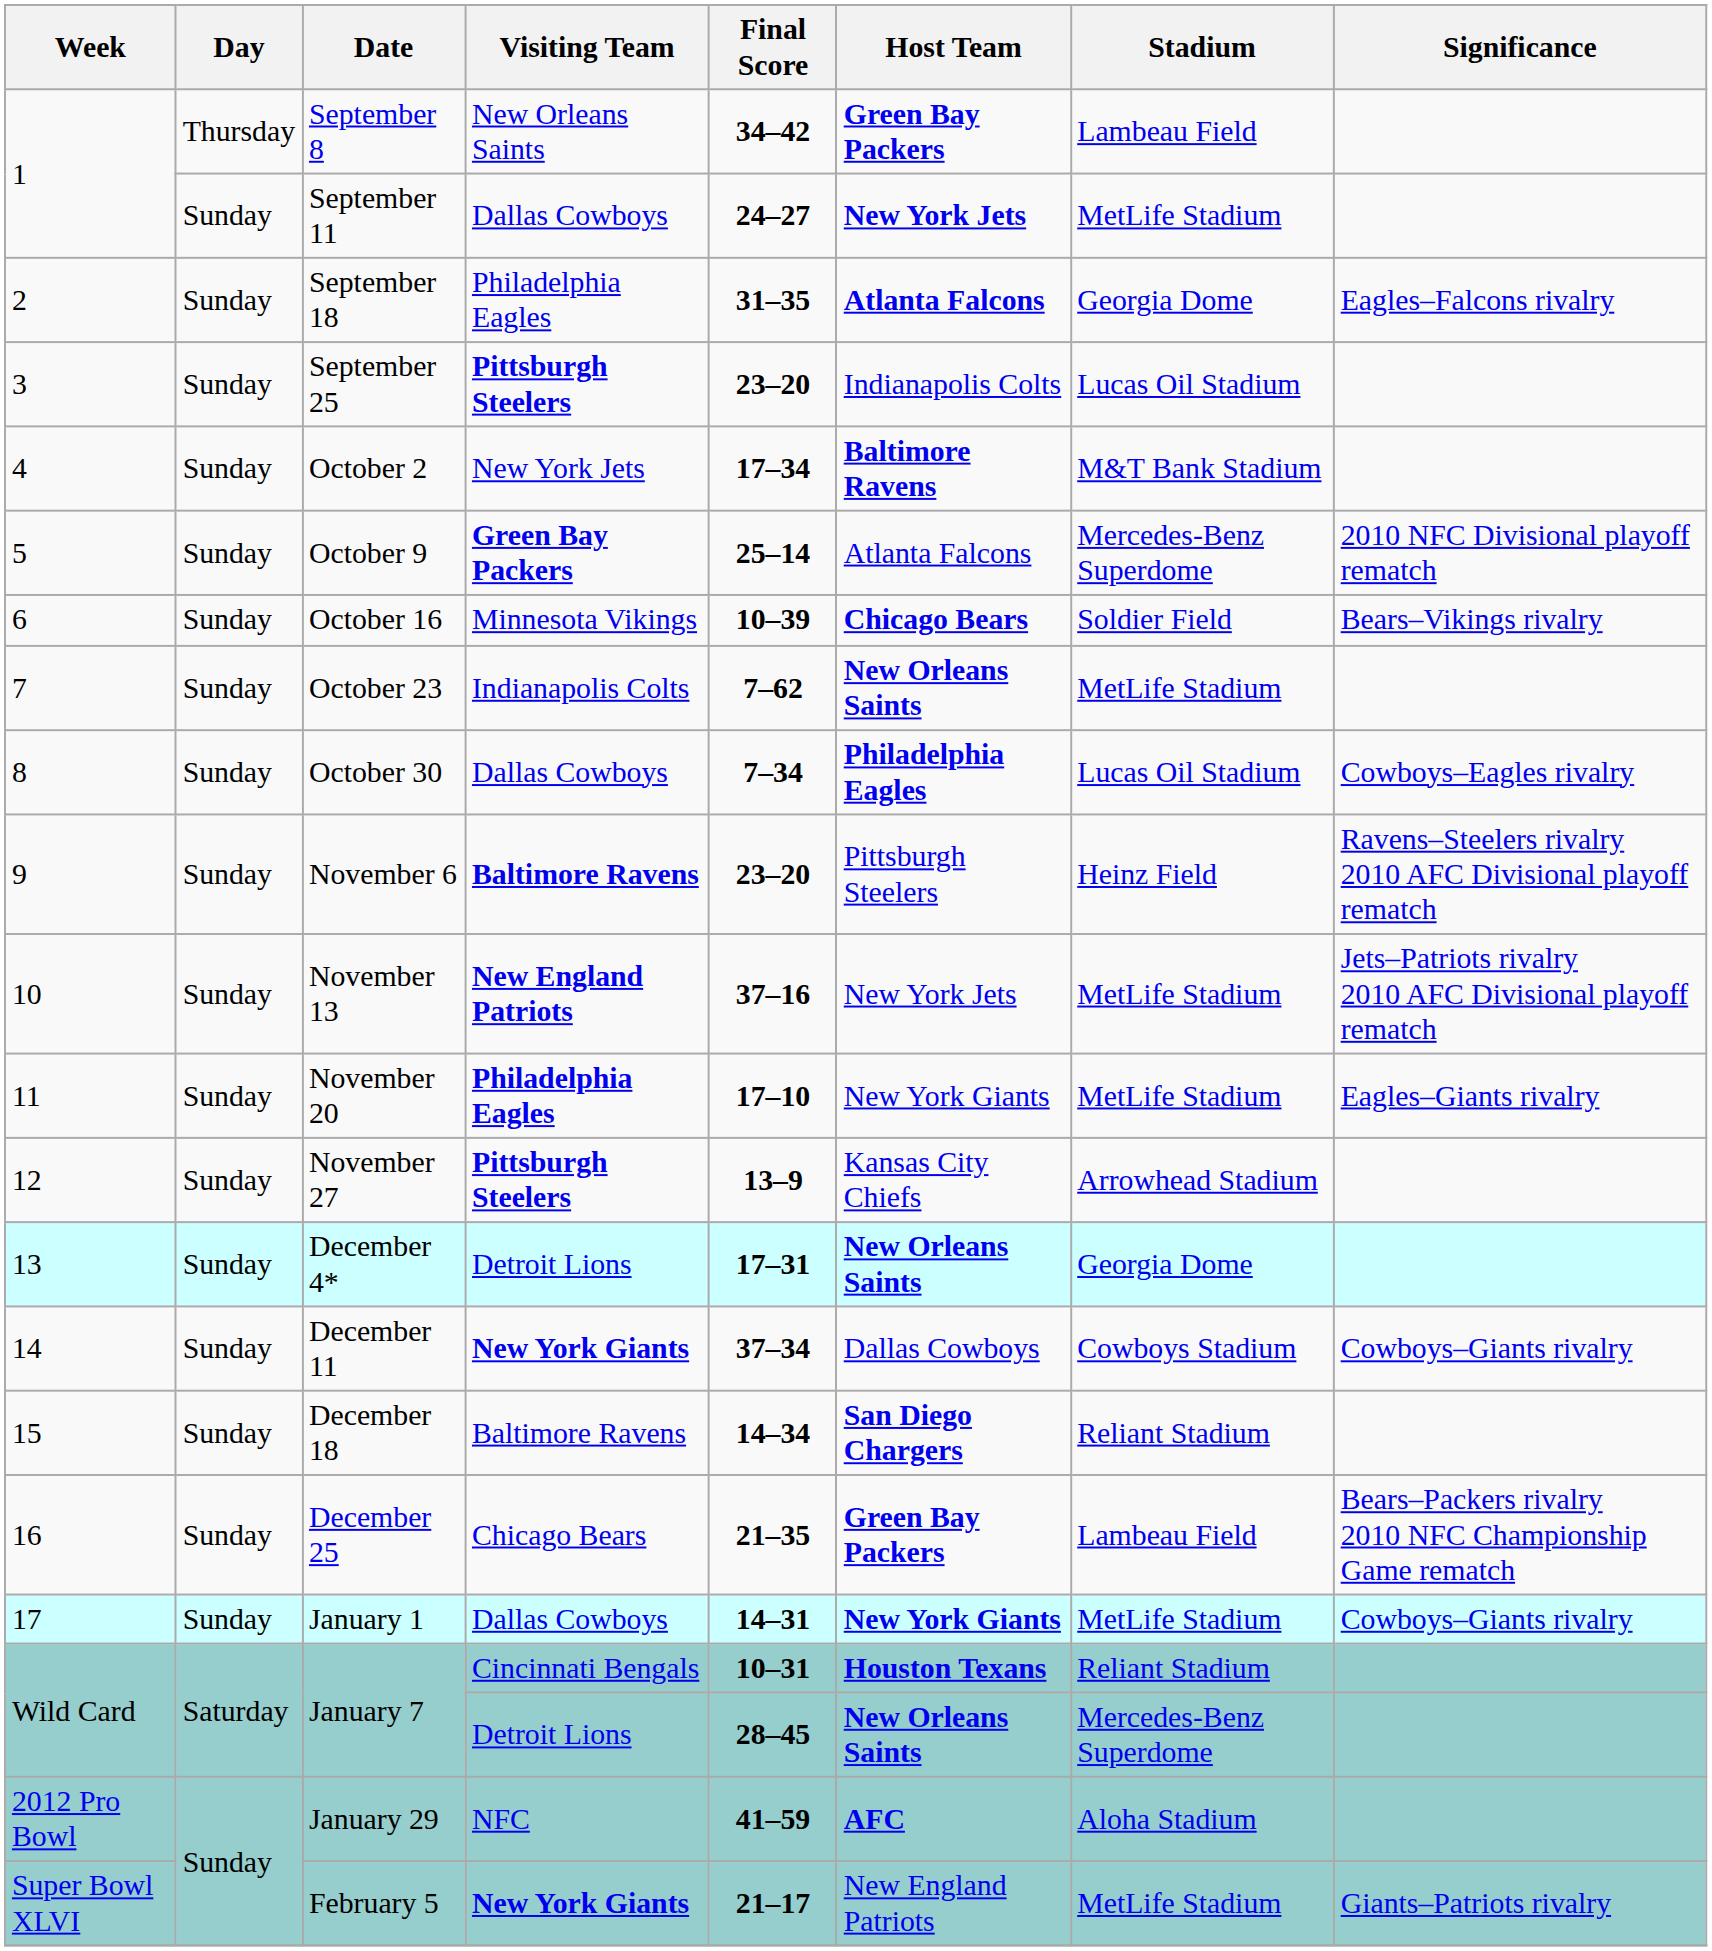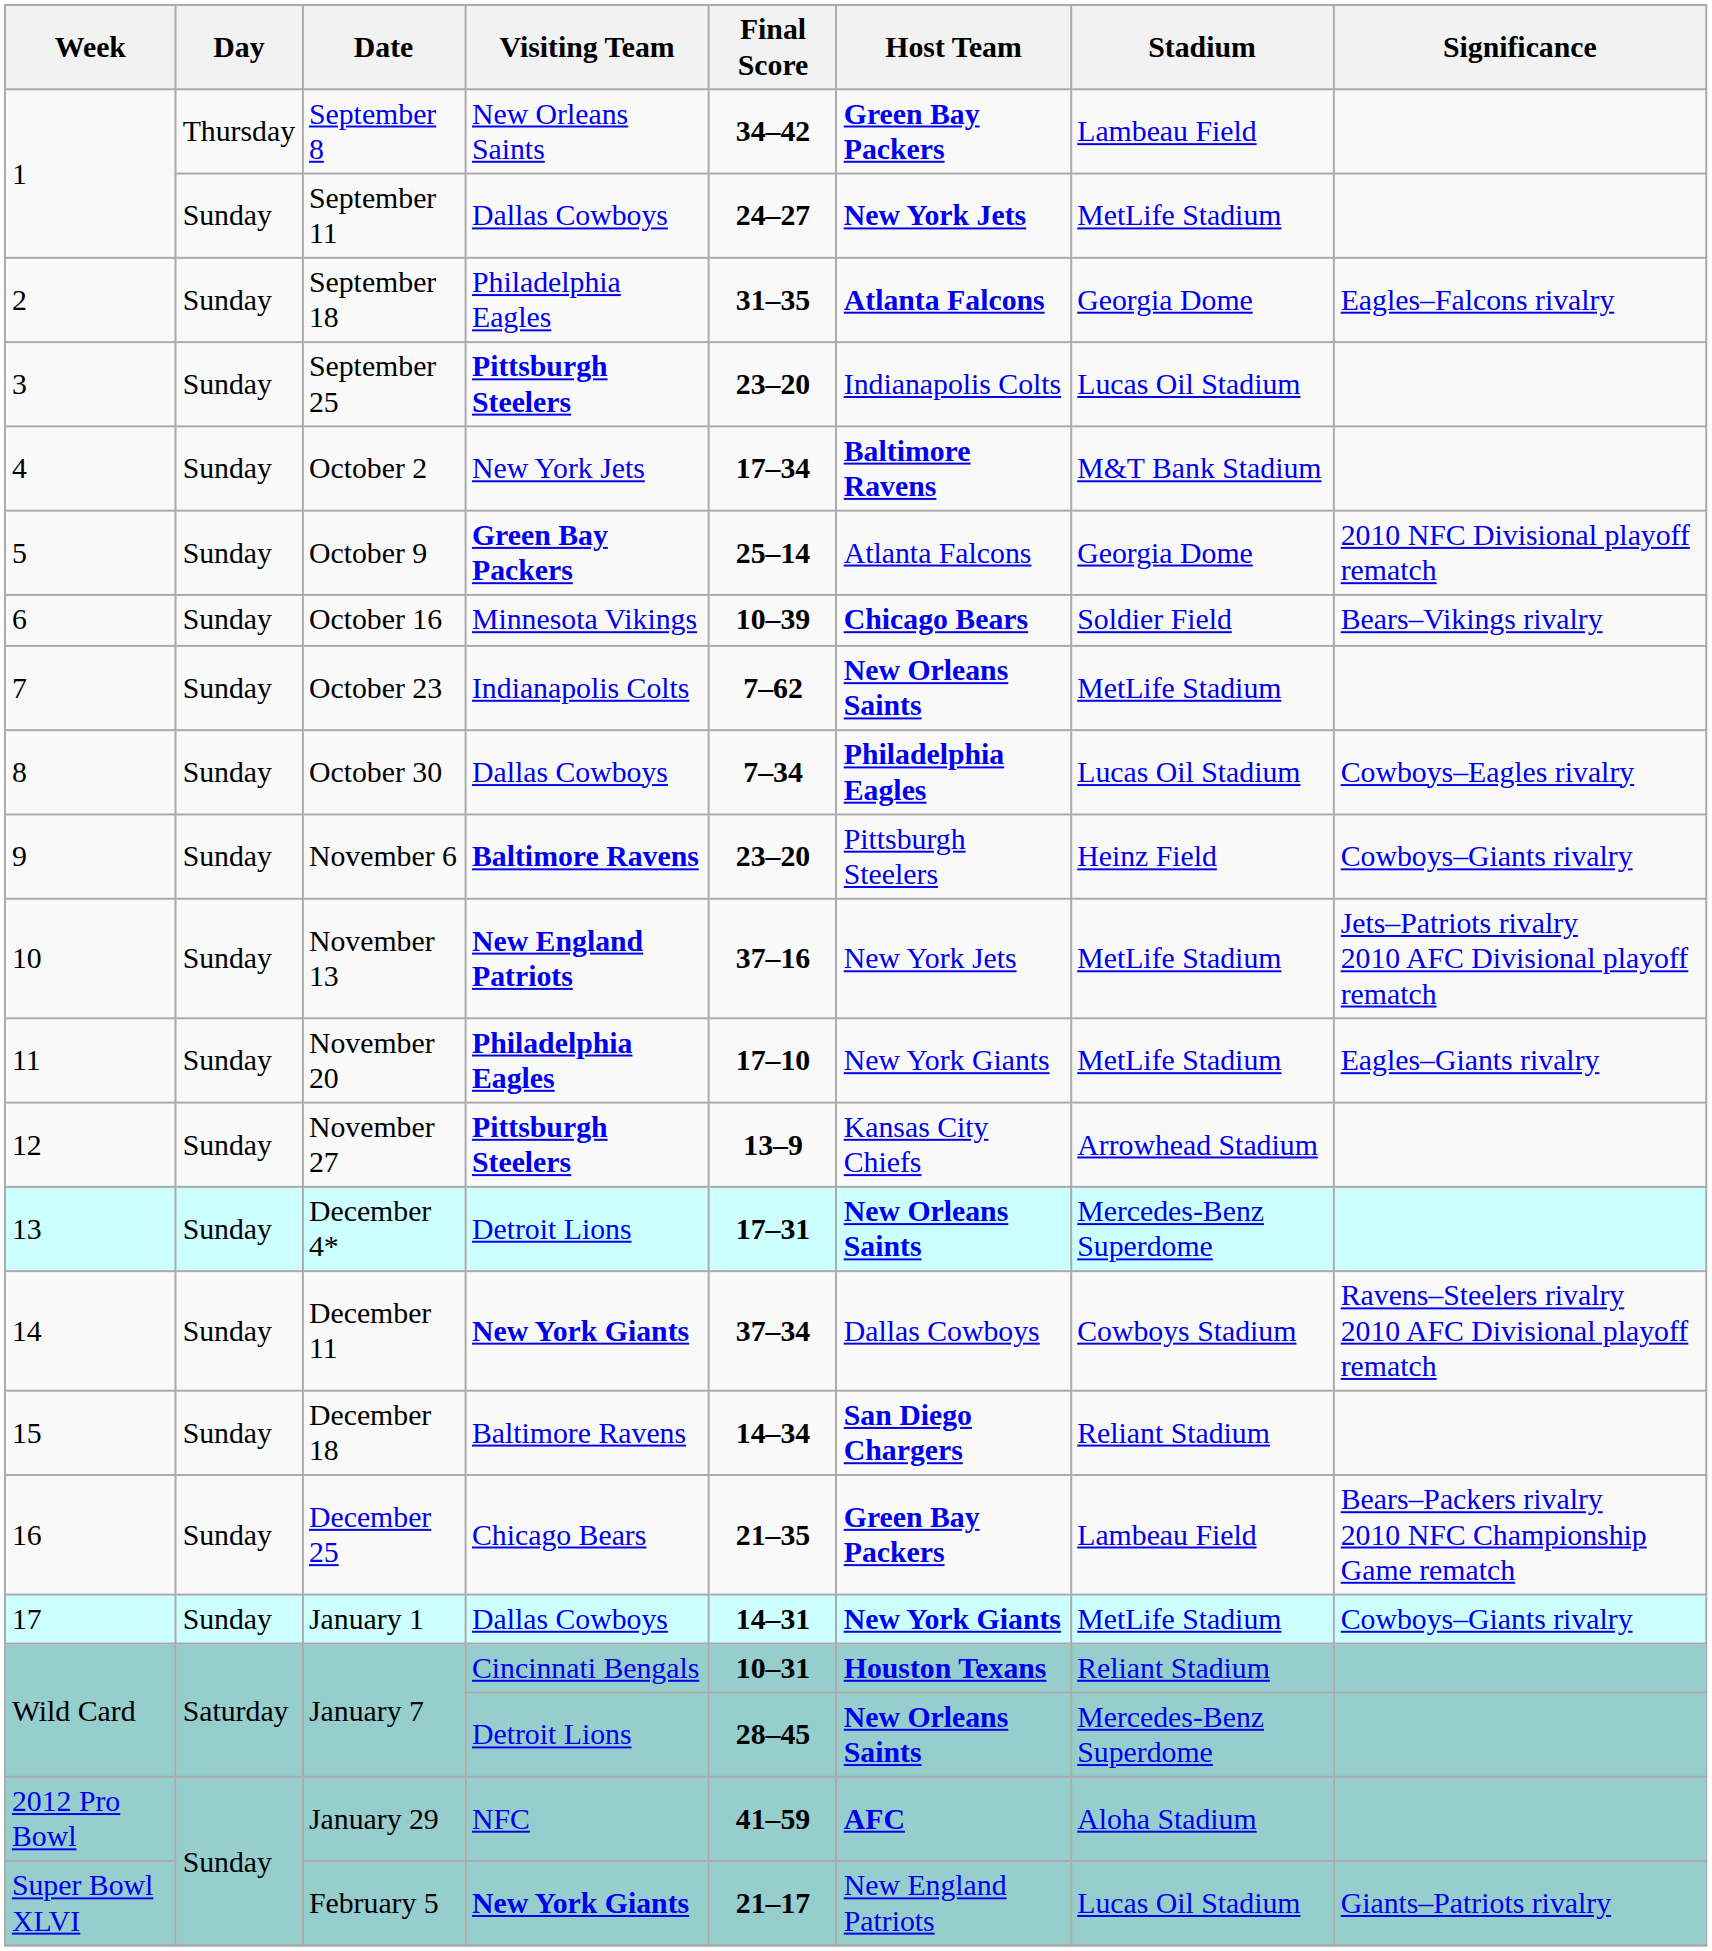October 9 | Stadium: Mercedes-Benz Superdome -> Georgia Dome
November 6 | Significance: Ravens–Steelers rivalry 2010 AFC Divisional playoff rematch -> Cowboys–Giants rivalry
December 4* | Stadium: Georgia Dome -> Mercedes-Benz Superdome
December 11 | Significance: Cowboys–Giants rivalry -> Ravens–Steelers rivalry 2010 AFC Divisional playoff rematch
February 5 | Stadium: MetLife Stadium -> Lucas Oil Stadium
